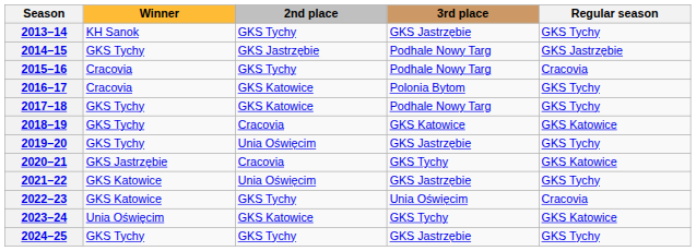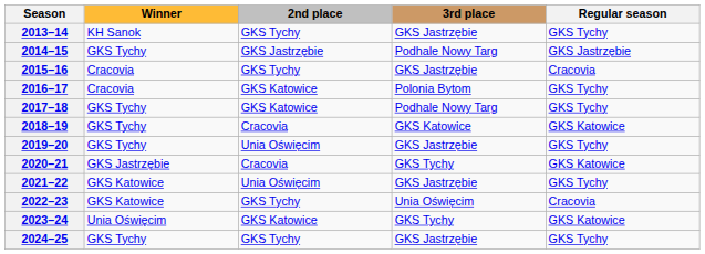2015–16 | 3rd place: Podhale Nowy Targ -> GKS Jastrzębie
